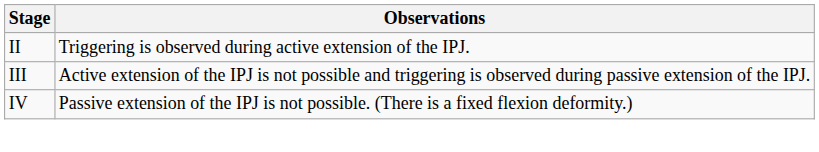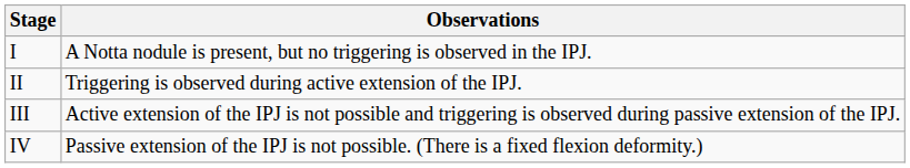+ row: I | A Notta nodule is present, but no triggering is observed in the IPJ.
